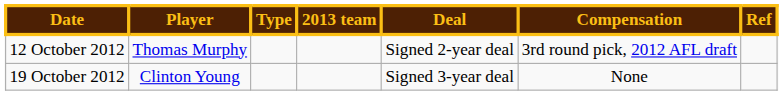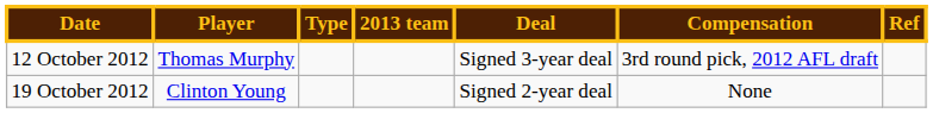12 October 2012 | Deal: Signed 2-year deal -> Signed 3-year deal
19 October 2012 | Deal: Signed 3-year deal -> Signed 2-year deal
